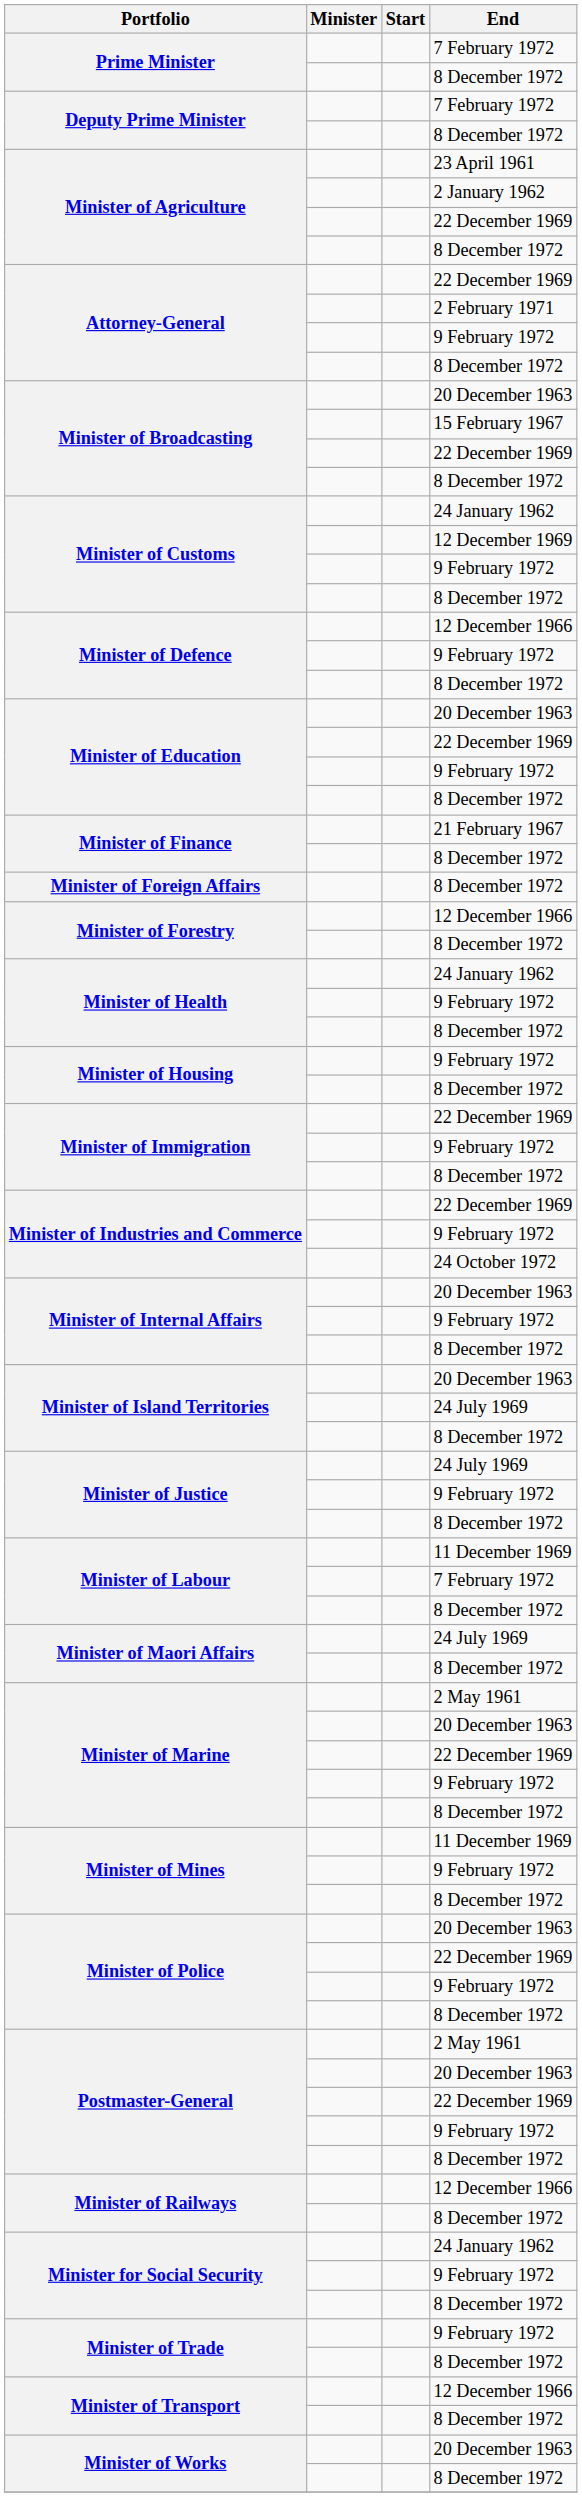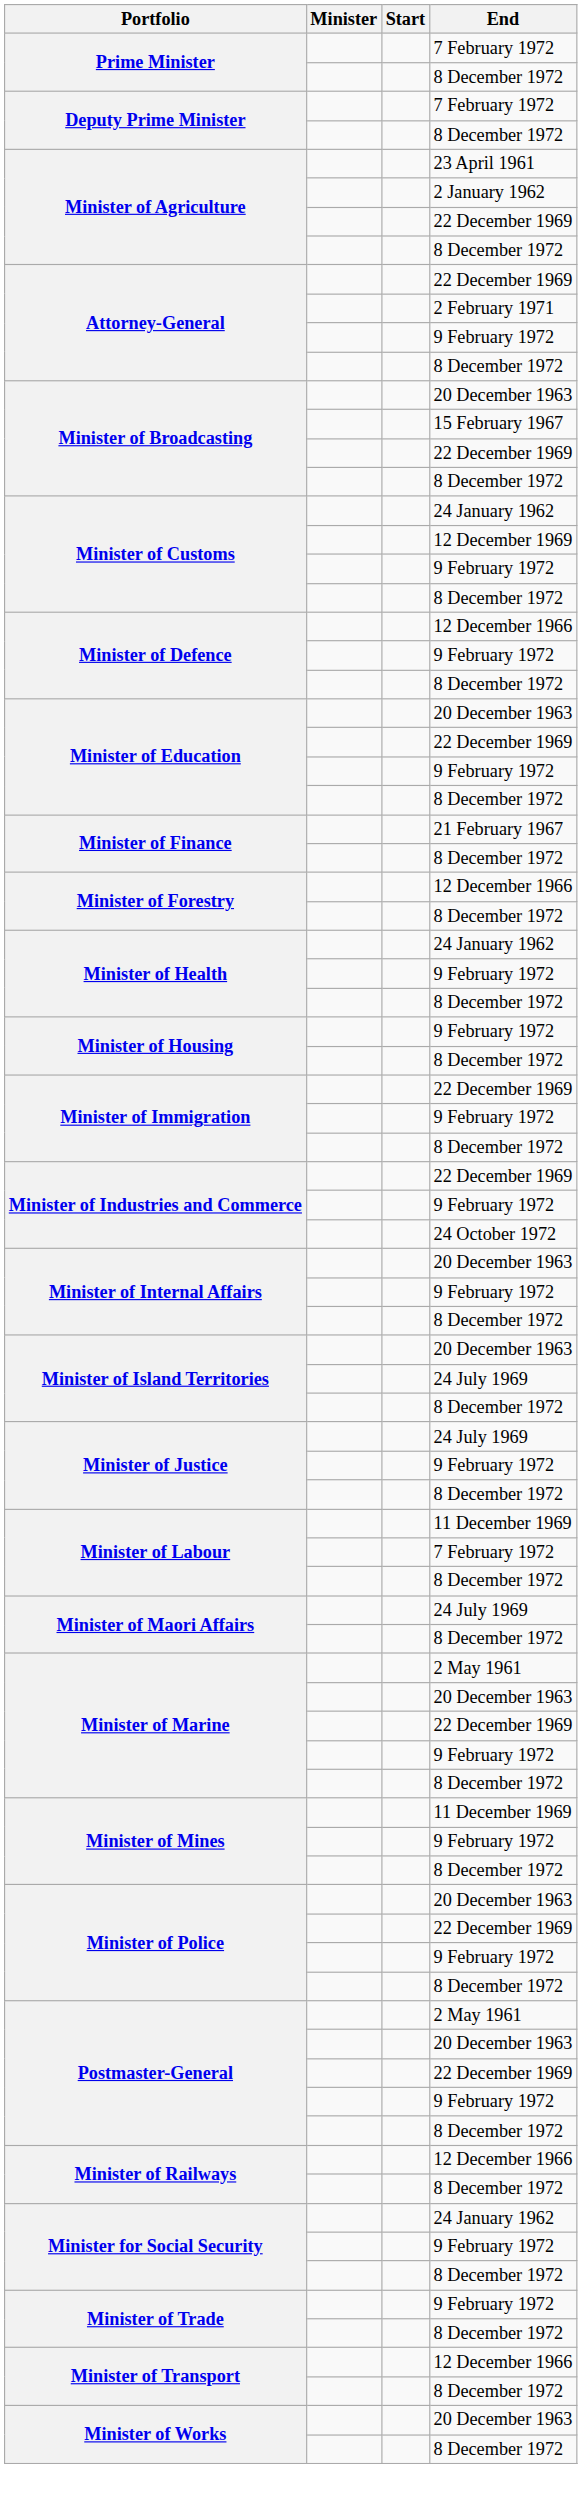- row: Minister of Foreign Affairs | 8 December 1972
